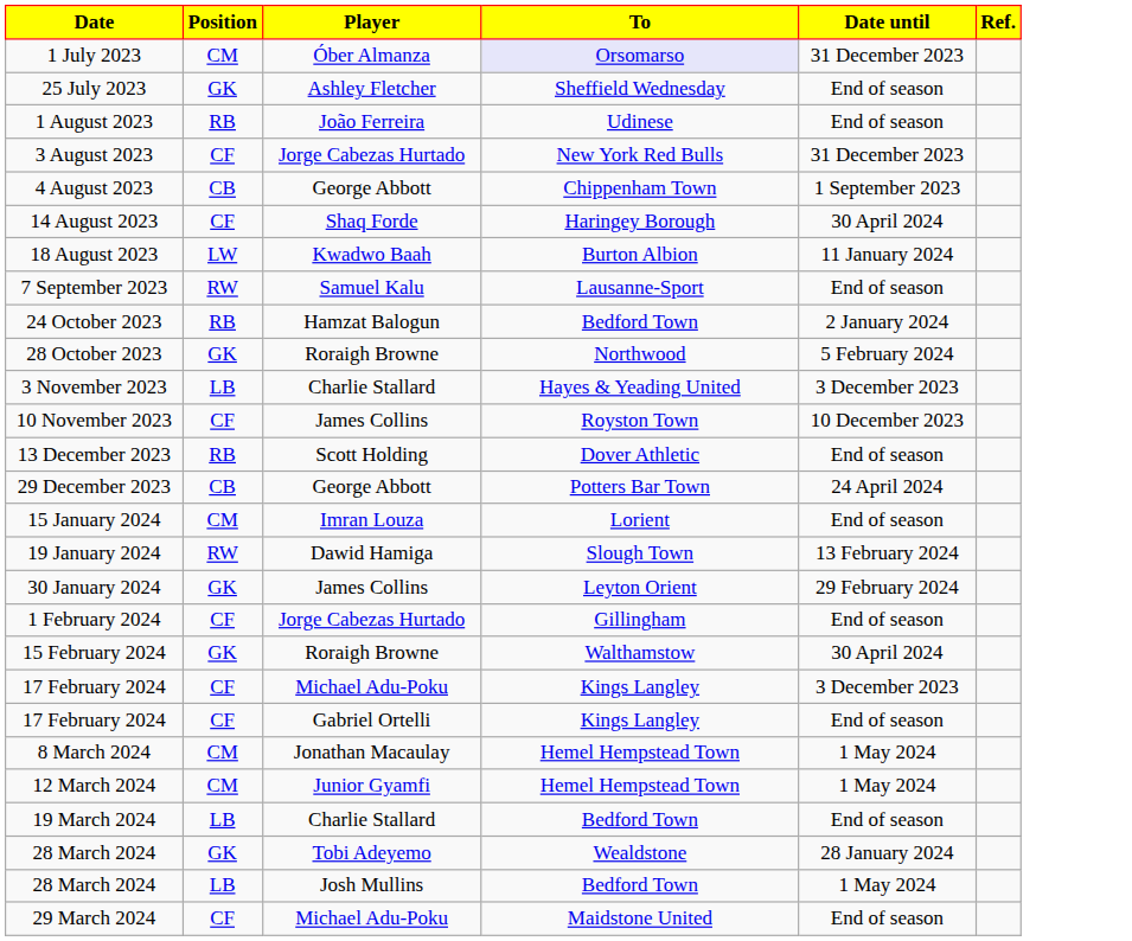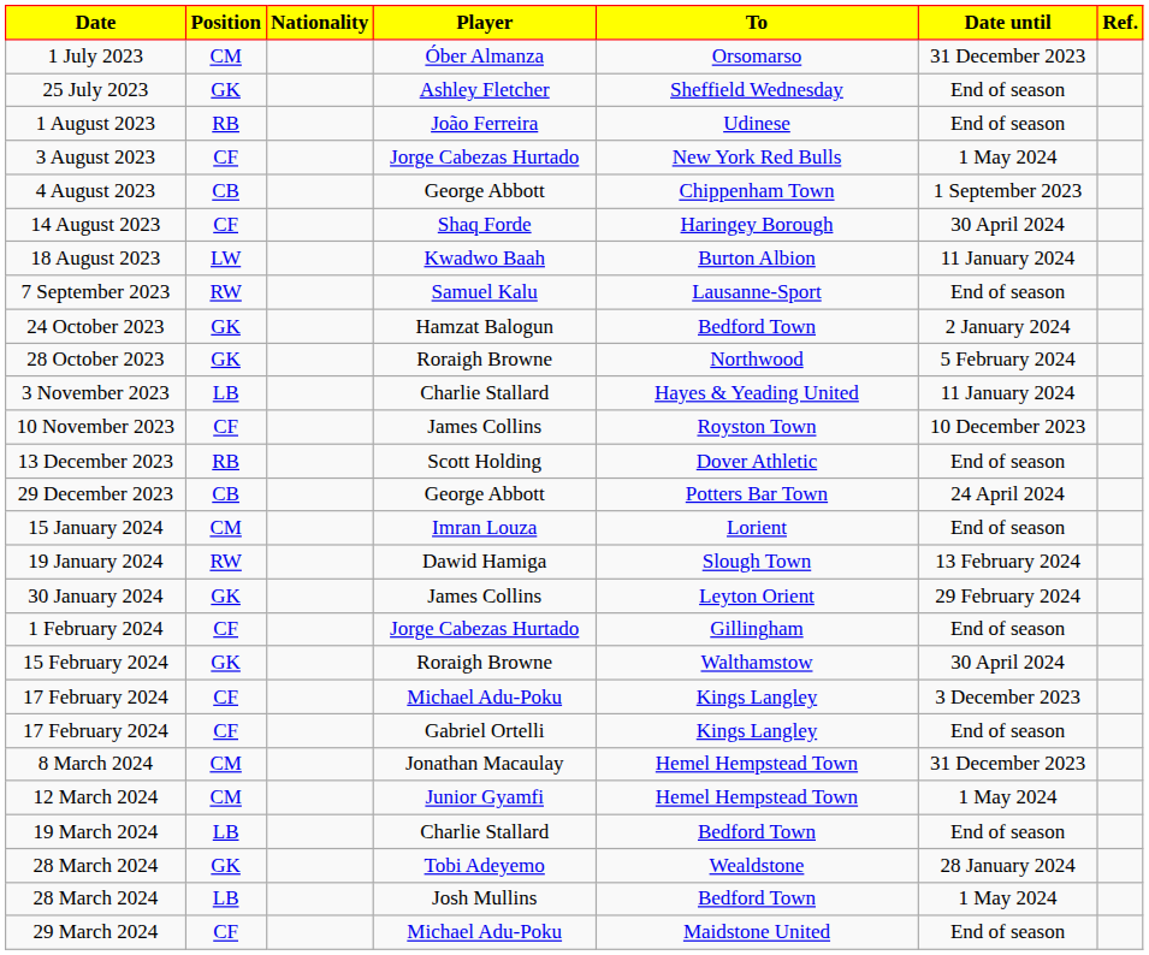+ column: Nationality
1 July 2023 | To: lavender background -> no background
3 August 2023 | Date until: 31 December 2023 -> 1 May 2024
24 October 2023 | Position: RB -> GK
3 November 2023 | Date until: 3 December 2023 -> 11 January 2024
8 March 2024 | Date until: 1 May 2024 -> 31 December 2023
